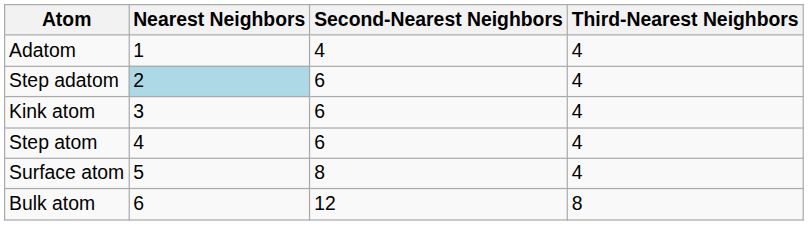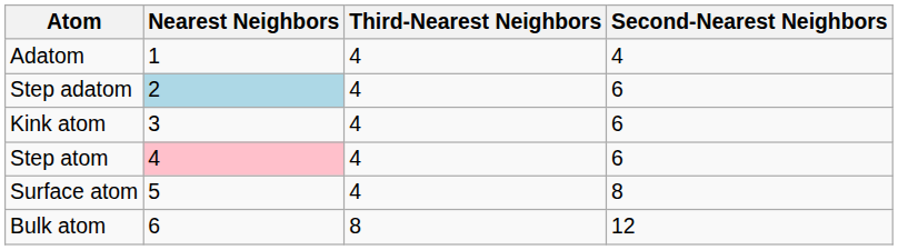columns swapped: Second-Nearest Neighbors <-> Third-Nearest Neighbors
Step atom | Nearest Neighbors: no background -> pink background
